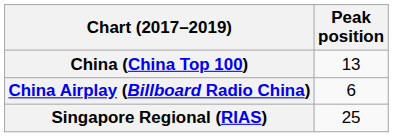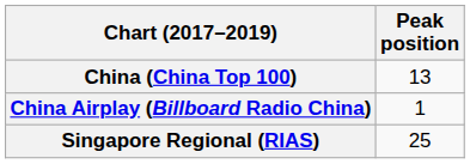China Airplay (Billboard Radio China) | Peak position: 6 -> 1
